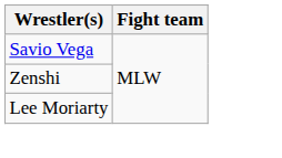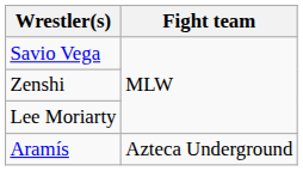+ row: Aramís | Azteca Underground
